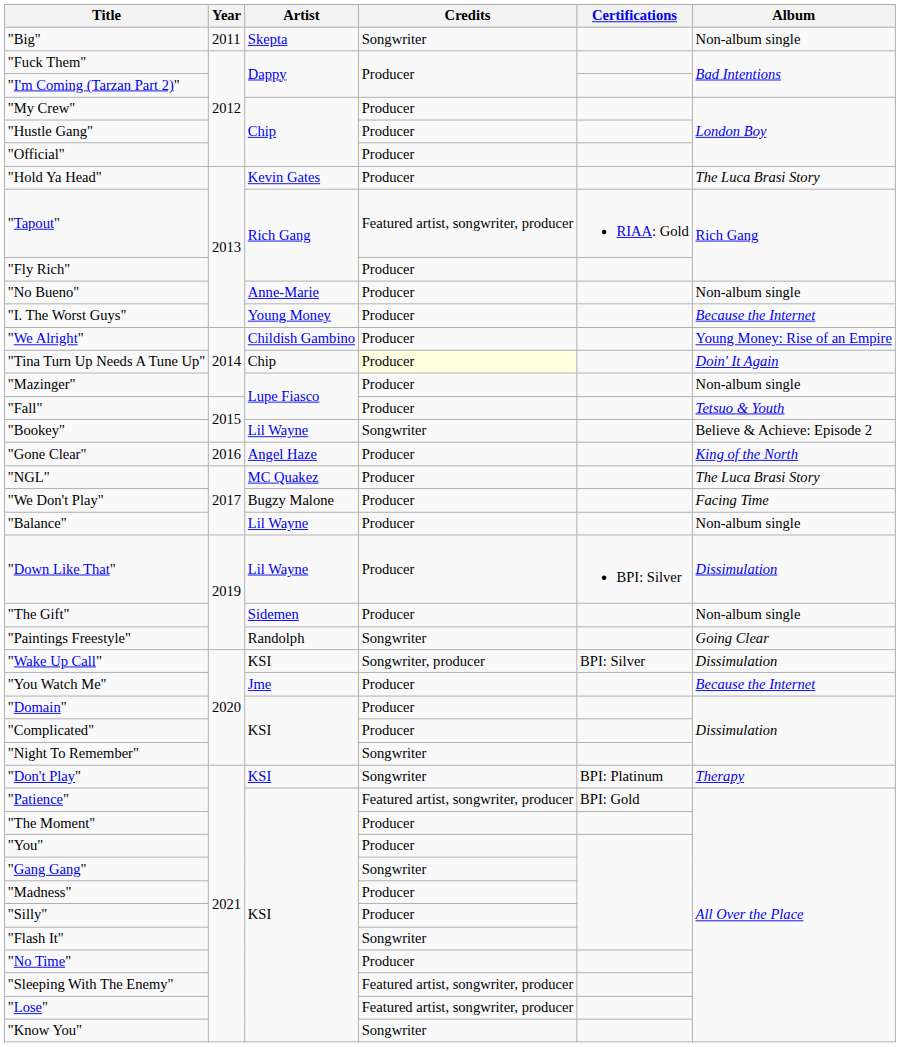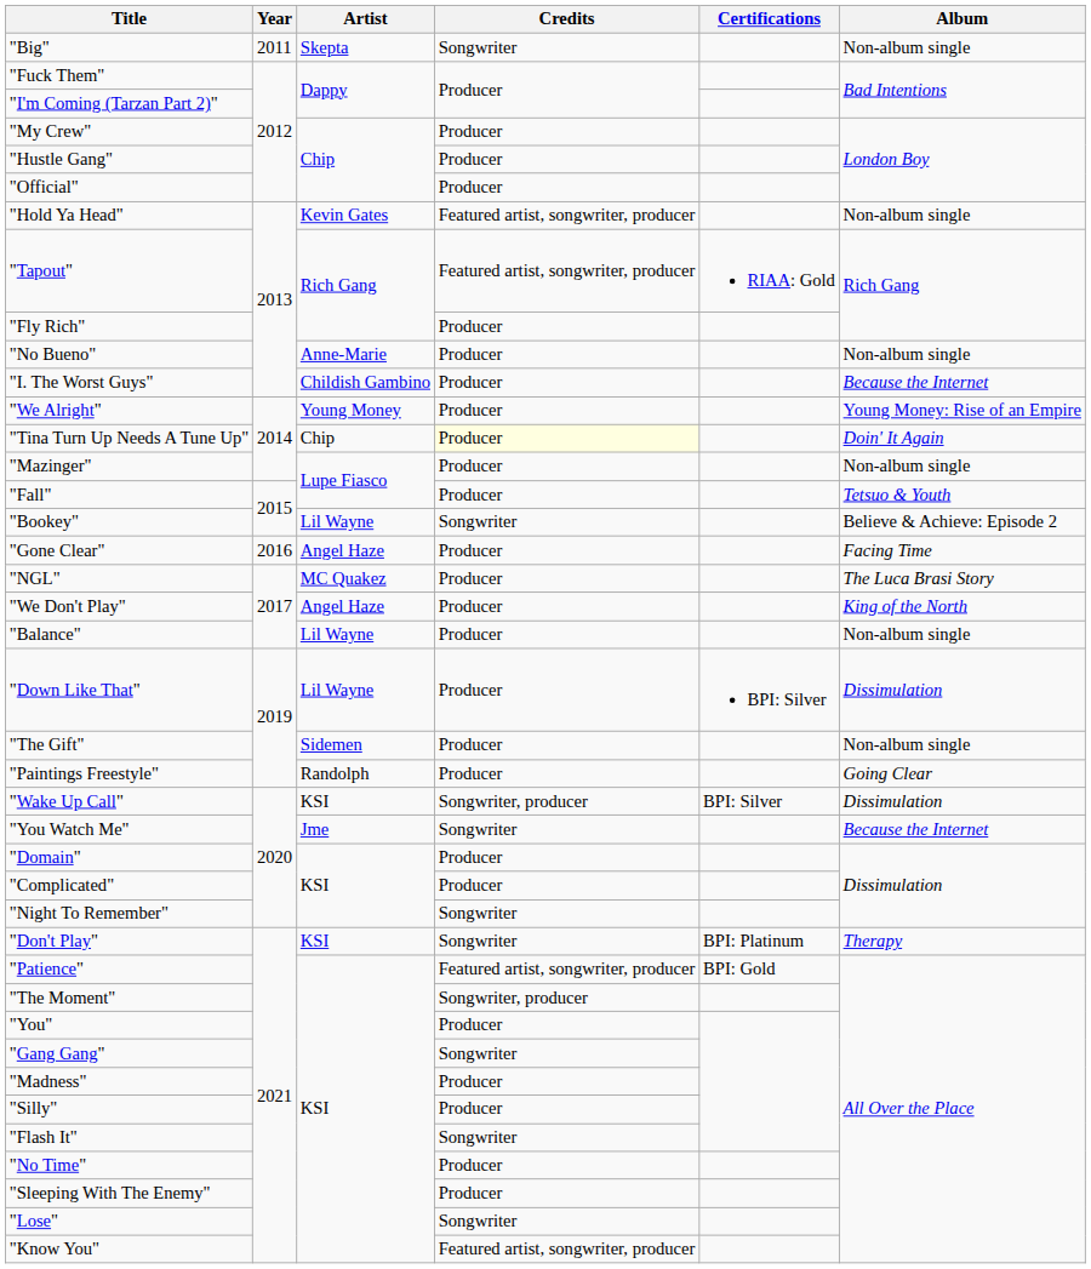"Hold Ya Head" | Credits: Producer -> Featured artist, songwriter, producer
"Hold Ya Head" | Album: The Luca Brasi Story -> Non-album single
"I. The Worst Guys" | Artist: Young Money -> Childish Gambino
"We Alright" | Artist: Childish Gambino -> Young Money
"Gone Clear" | Album: King of the North -> Facing Time
"We Don't Play" | Artist: Bugzy Malone -> Angel Haze
"We Don't Play" | Album: Facing Time -> King of the North
"Paintings Freestyle" | Credits: Songwriter -> Producer
"You Watch Me" | Credits: Producer -> Songwriter
"The Moment" | Credits: Producer -> Songwriter, producer
"Sleeping With The Enemy" | Credits: Featured artist, songwriter, producer -> Producer
"Lose" | Credits: Featured artist, songwriter, producer -> Songwriter
"Know You" | Credits: Songwriter -> Featured artist, songwriter, producer
